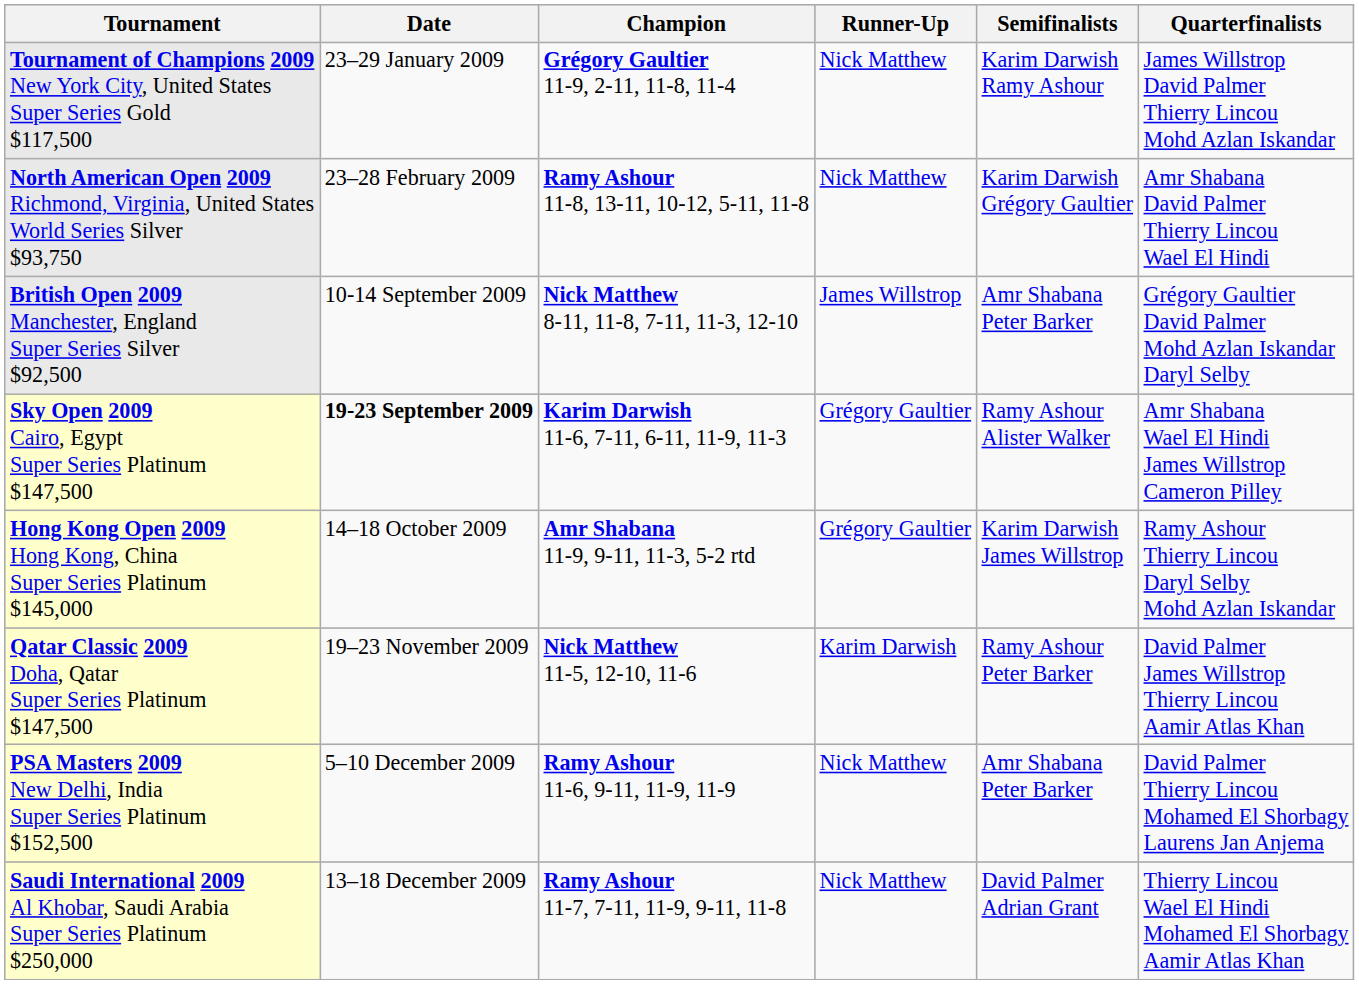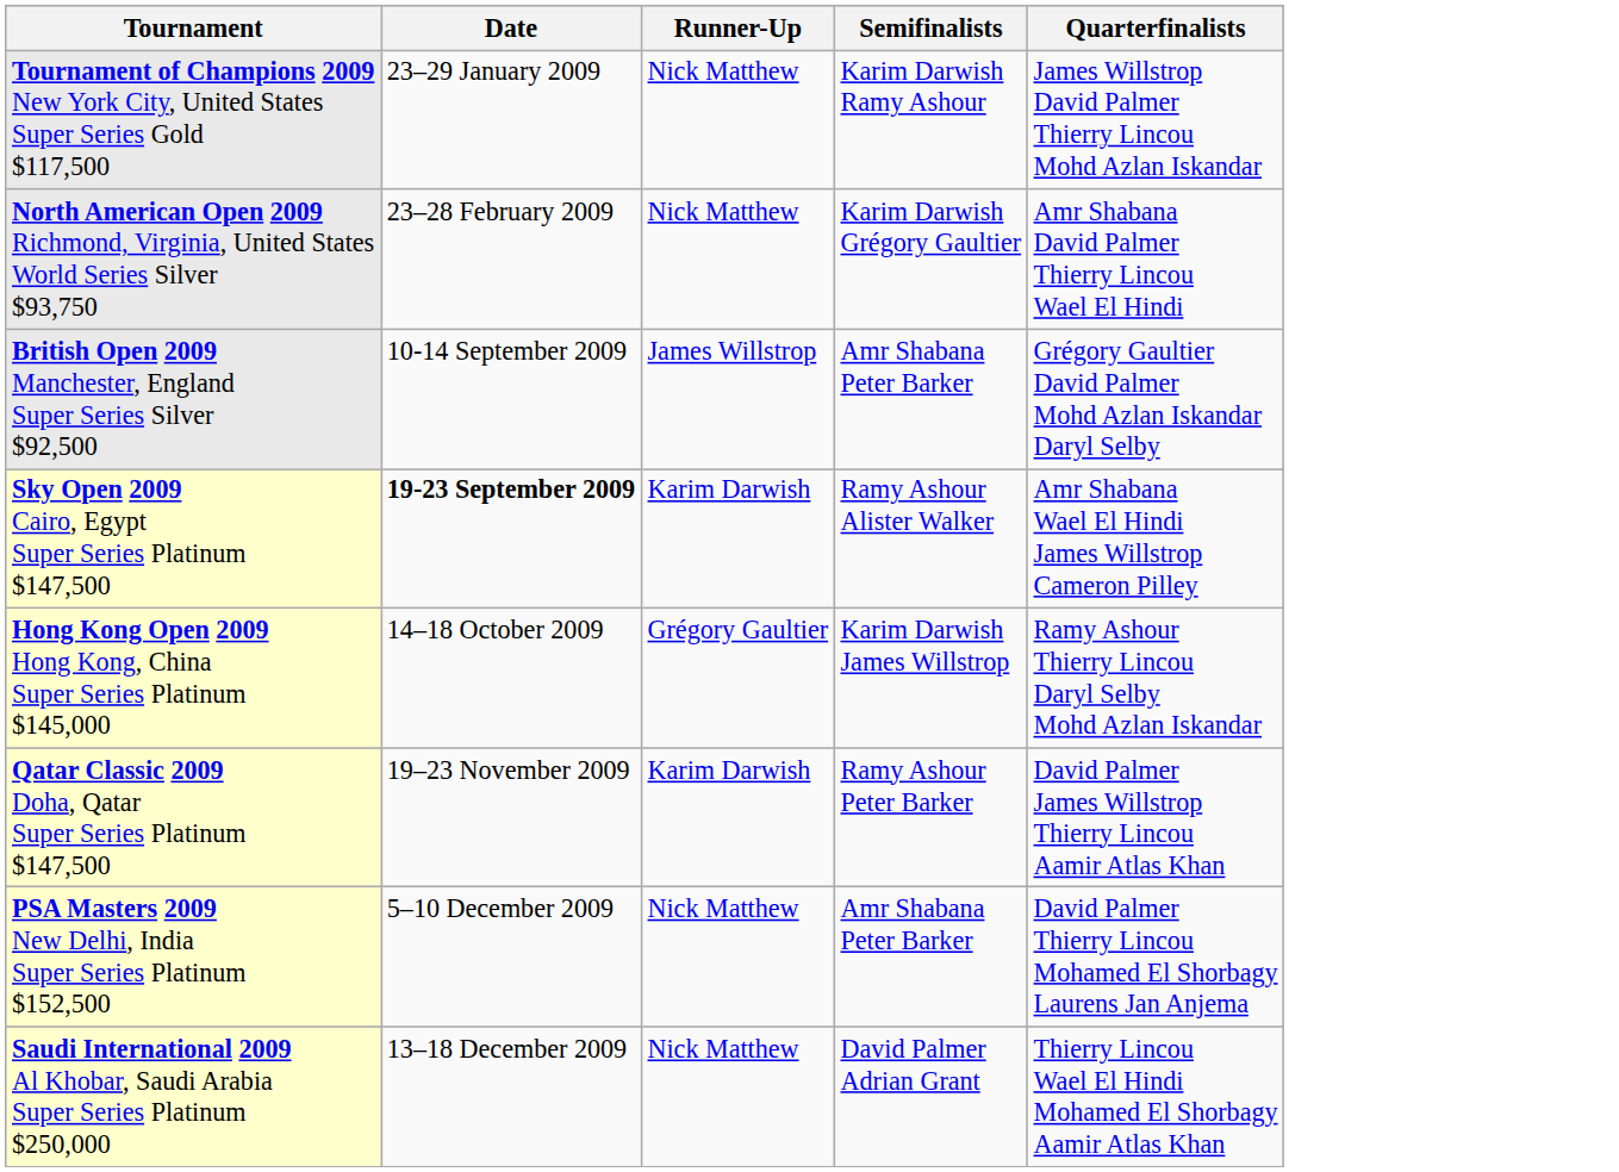- column: Champion | Grégory Gaultier 11-9, 2-11, 11-8, 11-4 | Ramy Ashour 11-8, 13-11, 10-12, 5-11, 11-8 | Nick Matthew 8-11, 11-8, 7-11, 11-3, 12-10 | Karim Darwish 11-6, 7-11, 6-11, 11-9, 11-3 | Amr Shabana 11-9, 9-11, 11-3, 5-2 rtd | Nick Matthew 11-5, 12-10, 11-6 | Ramy Ashour 11-6, 9-11, 11-9, 11-9 | Ramy Ashour 11-7, 7-11, 11-9, 9-11, 11-8
Sky Open 2009 Cairo, Egypt Super Series Platinum $147,500 | Runner-Up: Grégory Gaultier -> Karim Darwish
